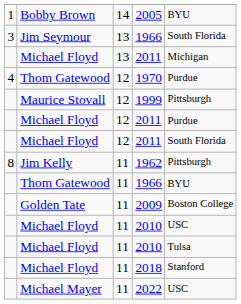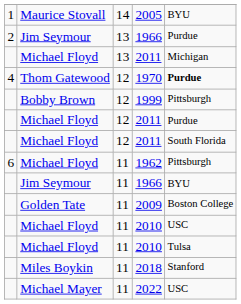2005 | column 2: Bobby Brown -> Maurice Stovall
13 / 1966 | column 1: 3 -> 2
13 / 1966 | column 5: South Florida -> Purdue
1970 | column 5: normal -> bold
1999 | column 2: Maurice Stovall -> Bobby Brown
1962 | column 1: 8 -> 6
1962 | column 2: Jim Kelly -> Michael Floyd
11 / 1966 | column 2: Thom Gatewood -> Jim Seymour
2018 | column 2: Michael Floyd -> Miles Boykin
